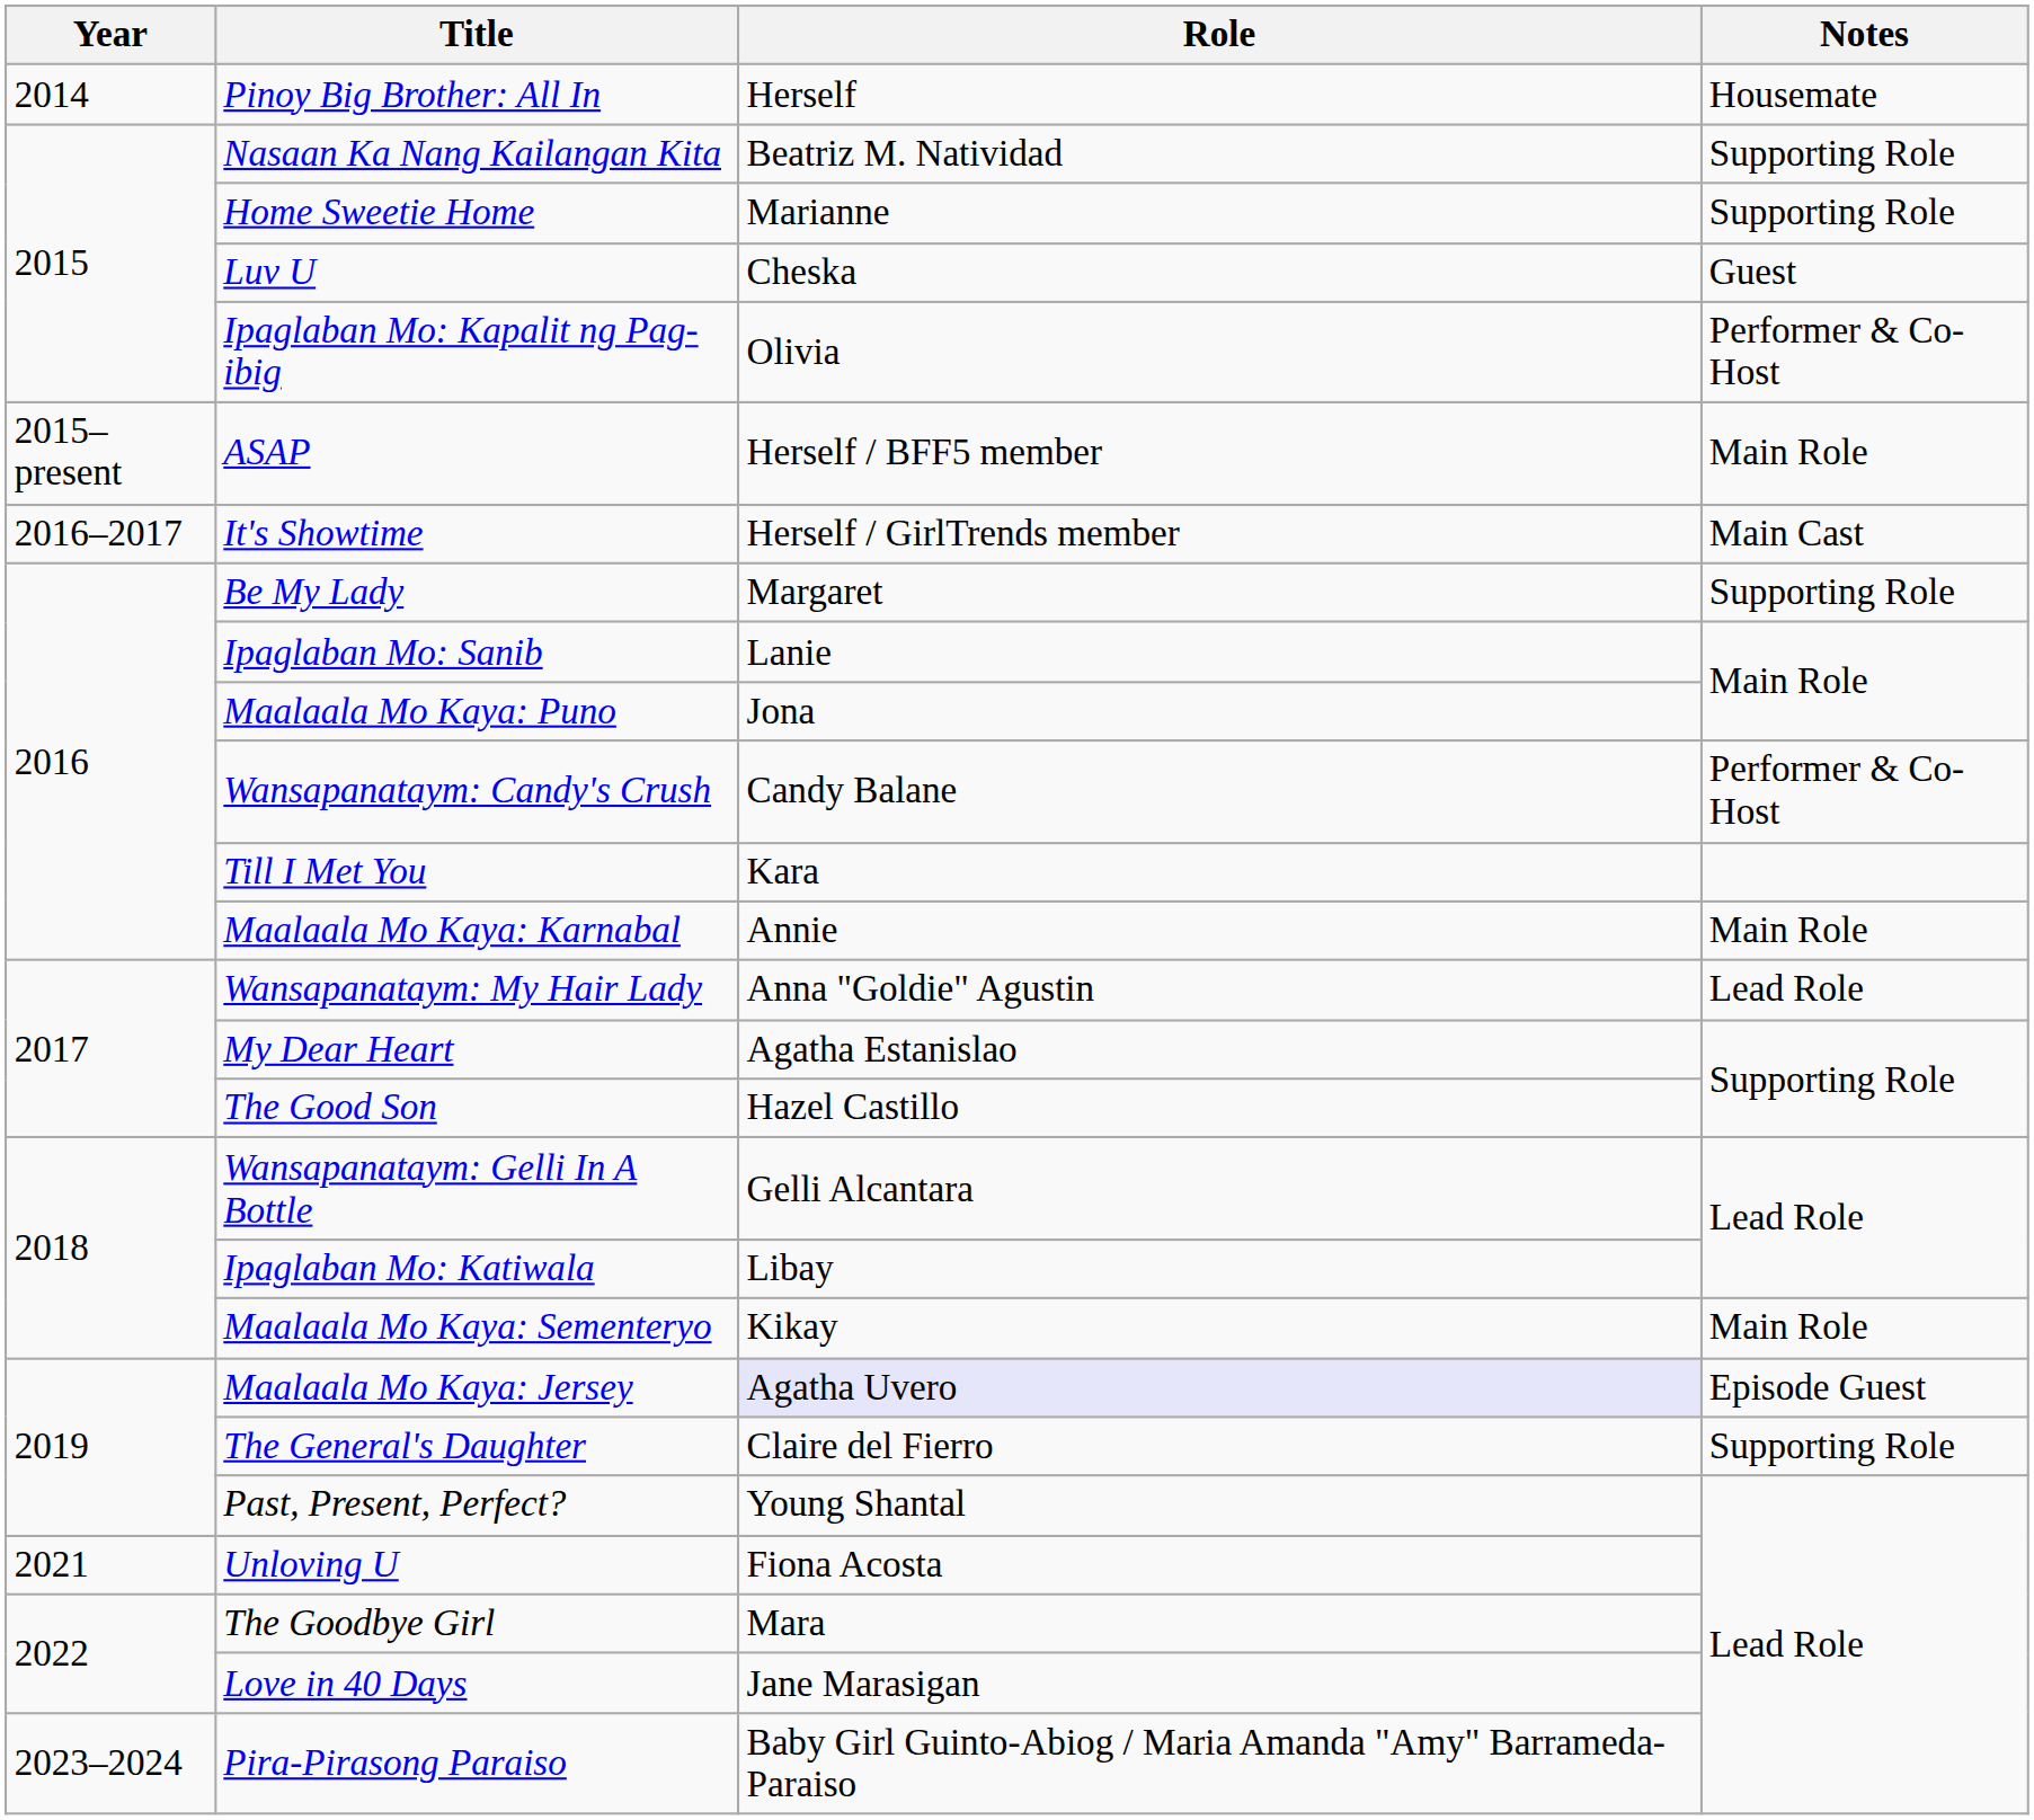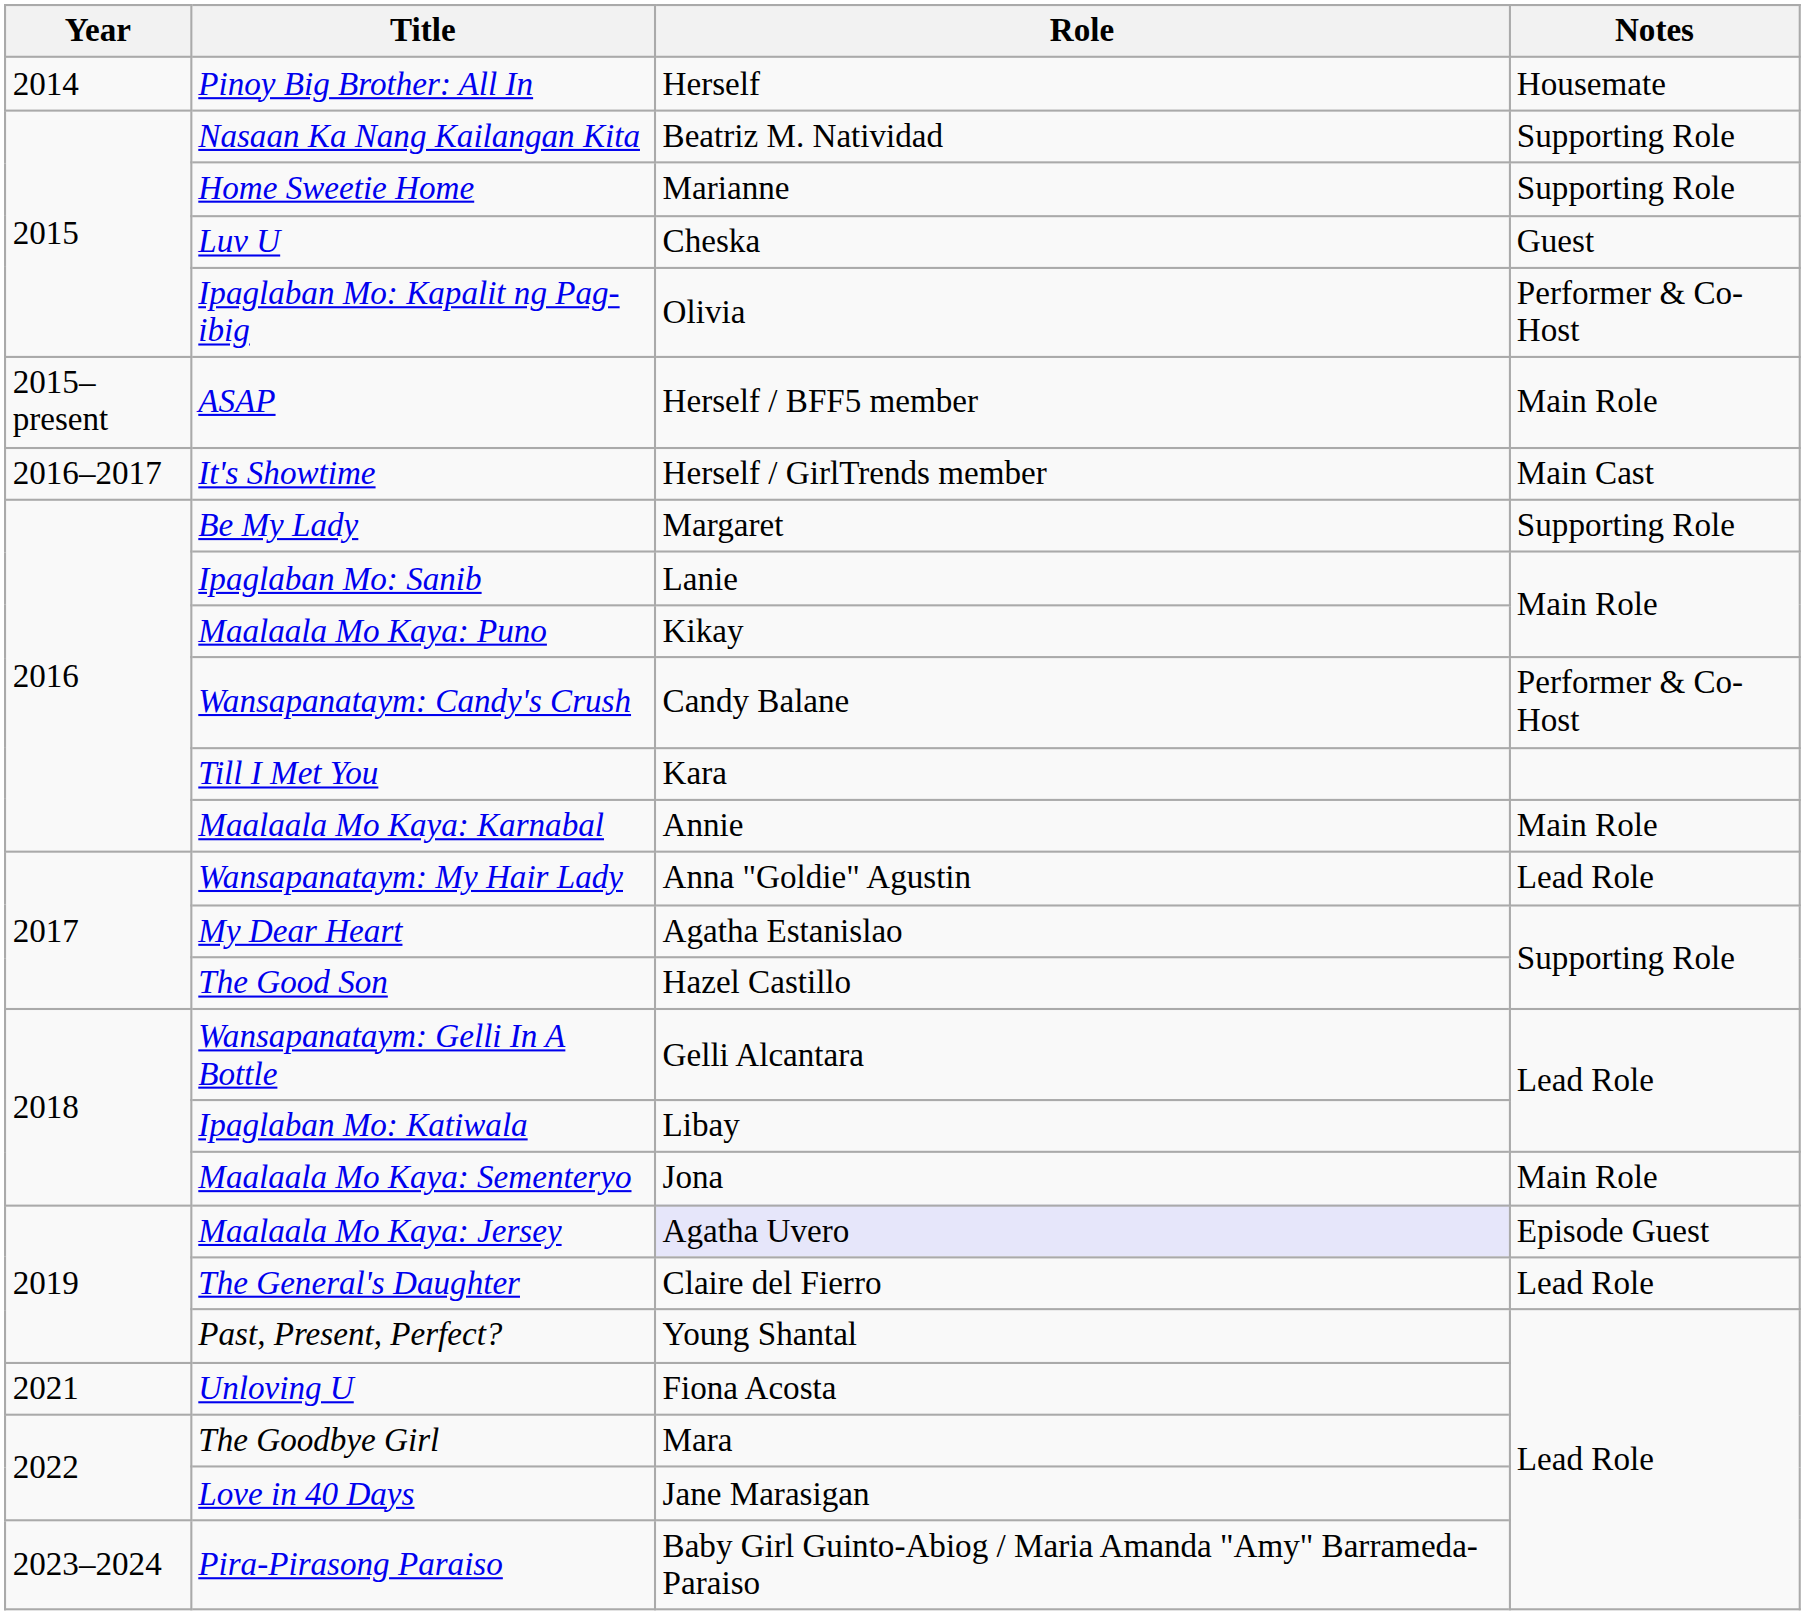Maalaala Mo Kaya: Puno | Role: Jona -> Kikay
Maalaala Mo Kaya: Sementeryo | Role: Kikay -> Jona
The General's Daughter | Notes: Supporting Role -> Lead Role
